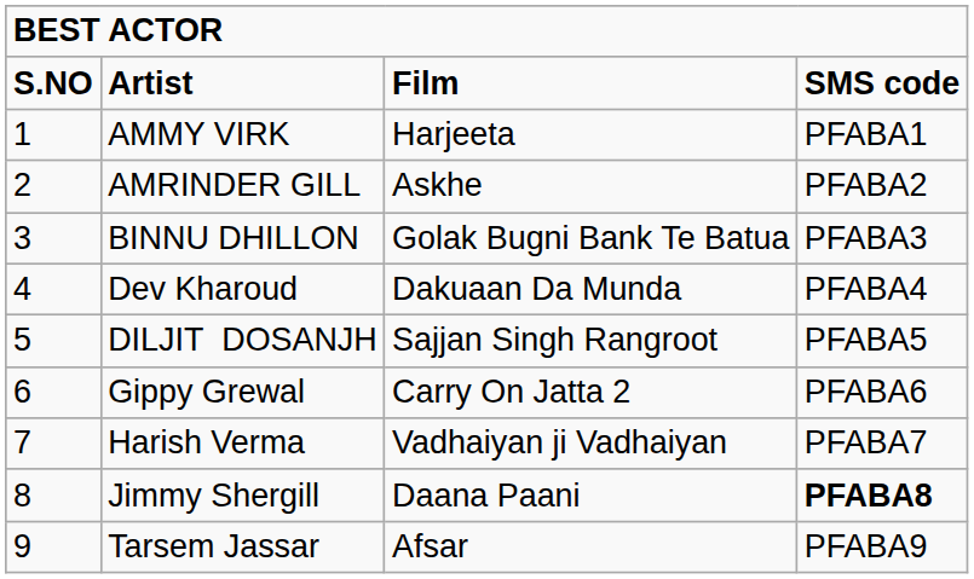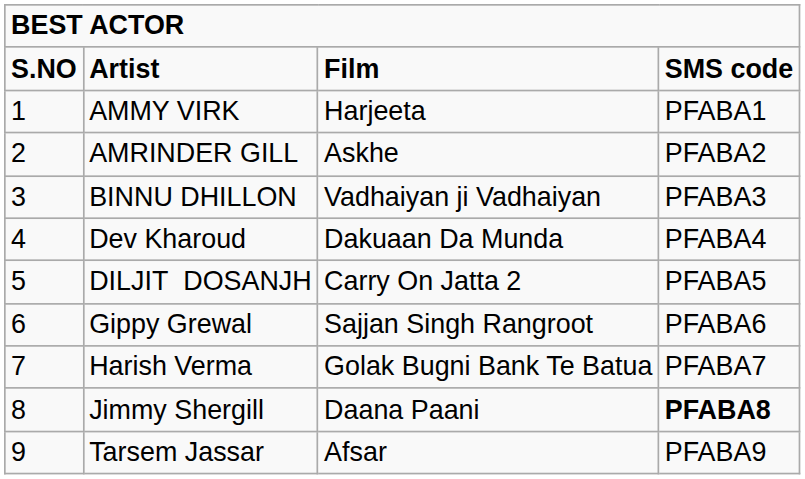BINNU DHILLON | column 3: Golak Bugni Bank Te Batua -> Vadhaiyan ji Vadhaiyan
DILJIT DOSANJH | column 3: Sajjan Singh Rangroot -> Carry On Jatta 2
Gippy Grewal | column 3: Carry On Jatta 2 -> Sajjan Singh Rangroot
Harish Verma | column 3: Vadhaiyan ji Vadhaiyan -> Golak Bugni Bank Te Batua
